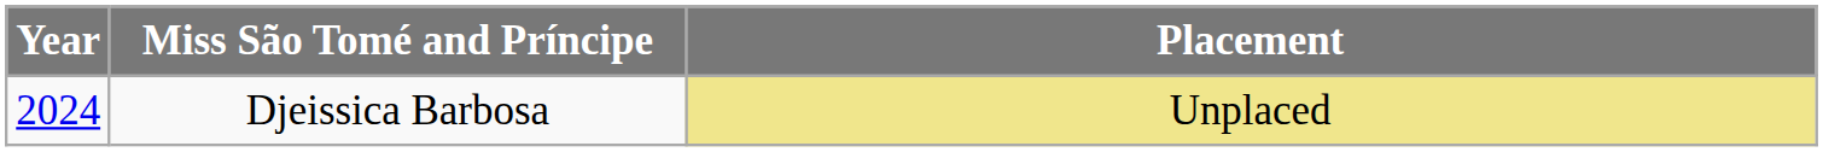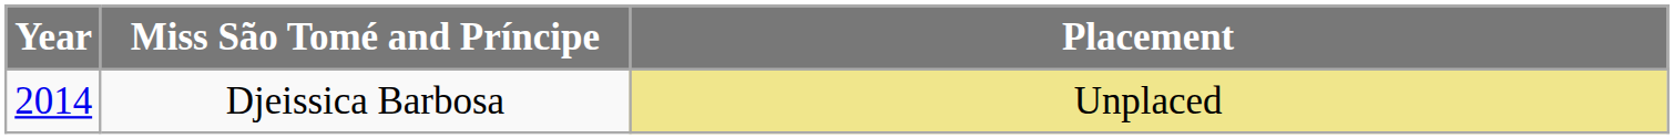Djeissica Barbosa | Year: 2024 -> 2014
